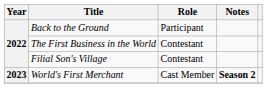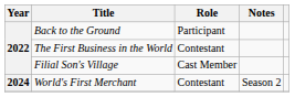Filial Son's Village | Role: Contestant -> Cast Member
World's First Merchant | Year: 2023 -> 2024
World's First Merchant | Role: Cast Member -> Contestant
World's First Merchant | Notes: bold -> normal
